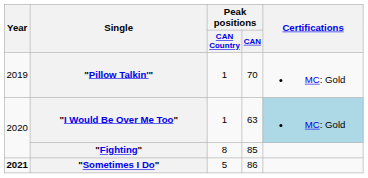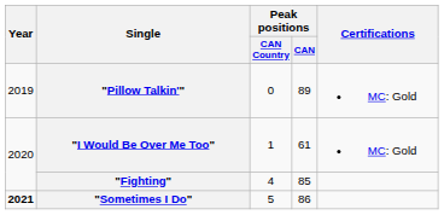"Pillow Talkin'" | Peak positions / CAN Country: 1 -> 0
"Pillow Talkin'" | Peak positions / CAN: 70 -> 89
"I Would Be Over Me Too" | Peak positions / CAN: 63 -> 61
"I Would Be Over Me Too" | Certifications: lightblue background -> no background
"Fighting" | Peak positions / CAN Country: 8 -> 4
